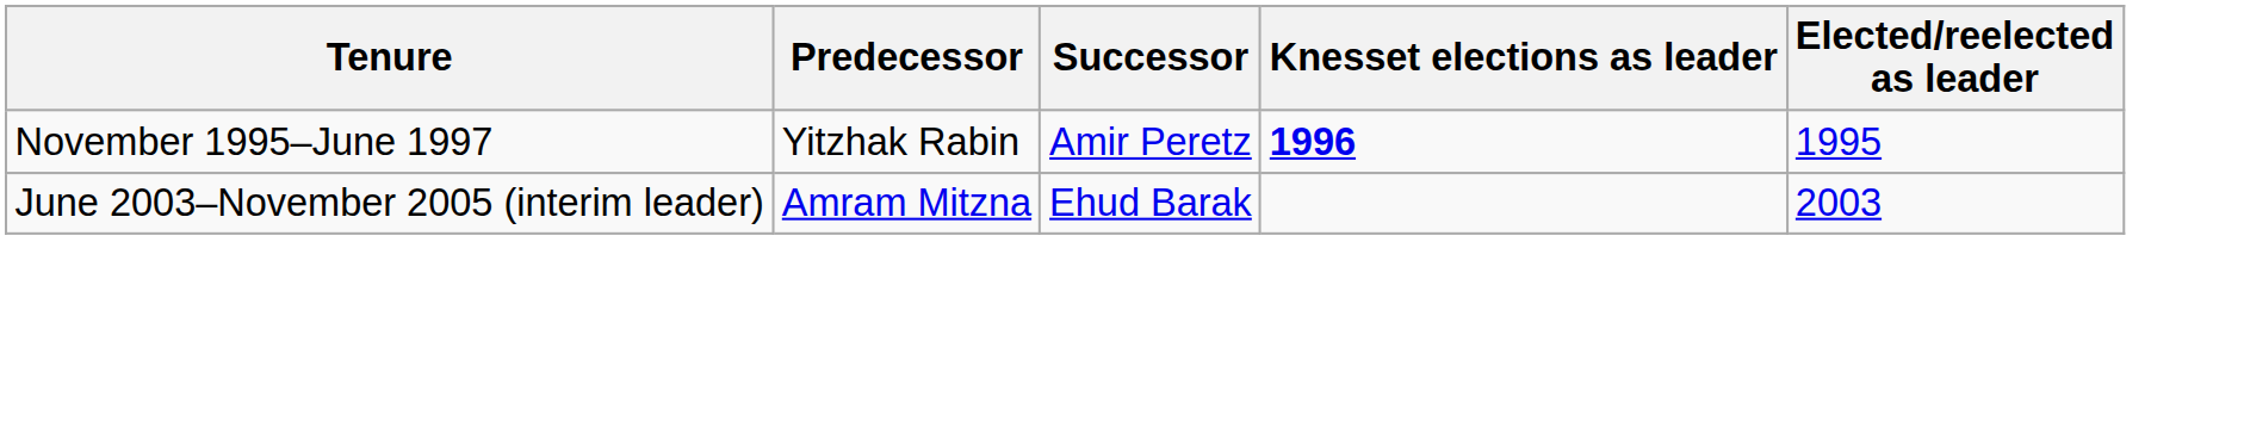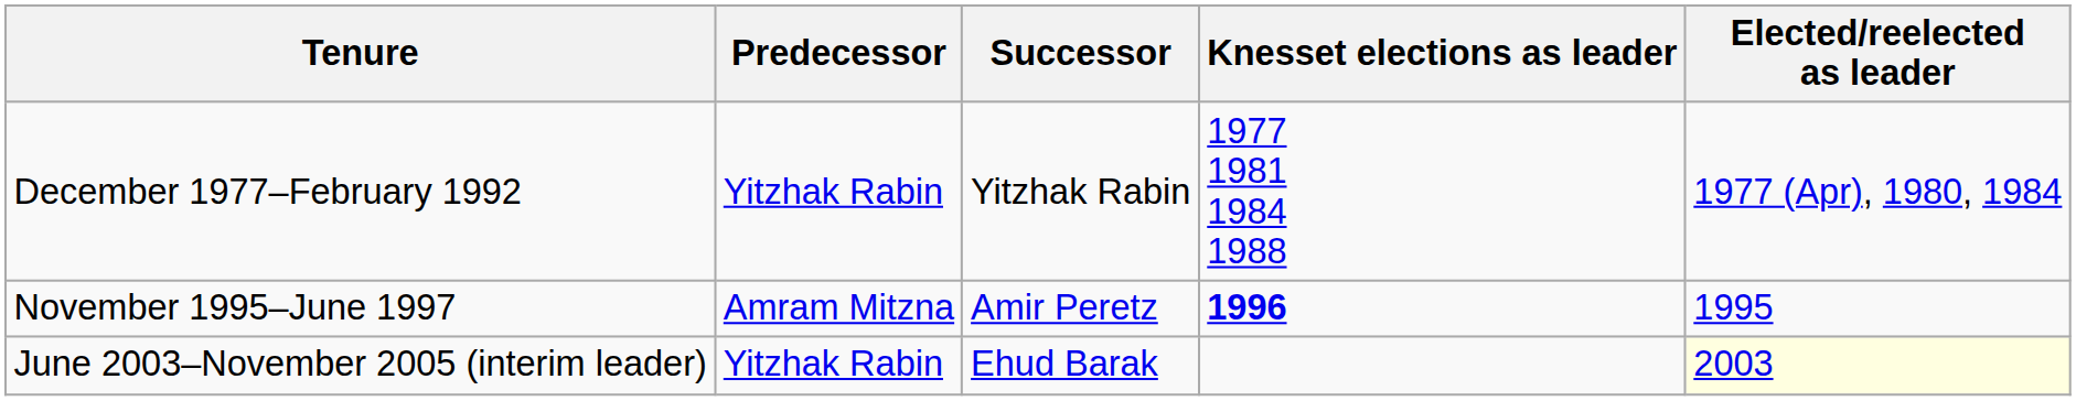+ row: December 1977–February 1992 | Yitzhak Rabin | Yitzhak Rabin | 1977 1981 1984 1988 | 1977 (Apr), 1980, 1984
November 1995–June 1997 | Predecessor: Yitzhak Rabin -> Amram Mitzna
June 2003–November 2005 (interim leader) | Predecessor: Amram Mitzna -> Yitzhak Rabin
June 2003–November 2005 (interim leader) | Elected/reelected as leader: no background -> lightyellow background
